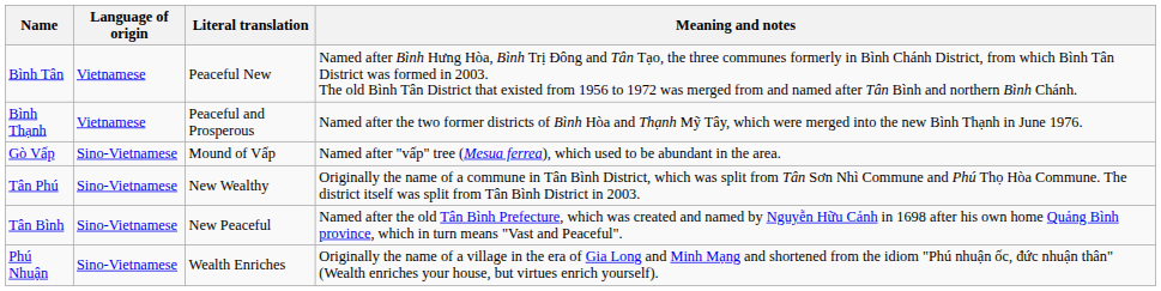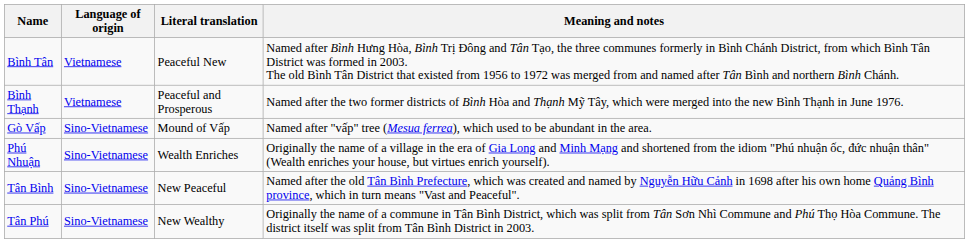rows swapped: Phú Nhuận <-> Tân Phú
